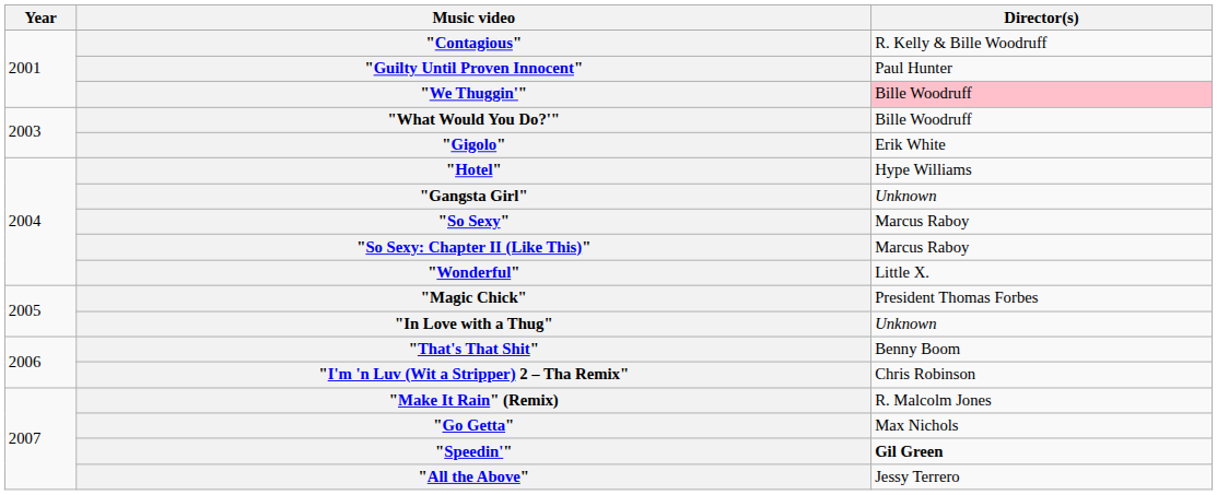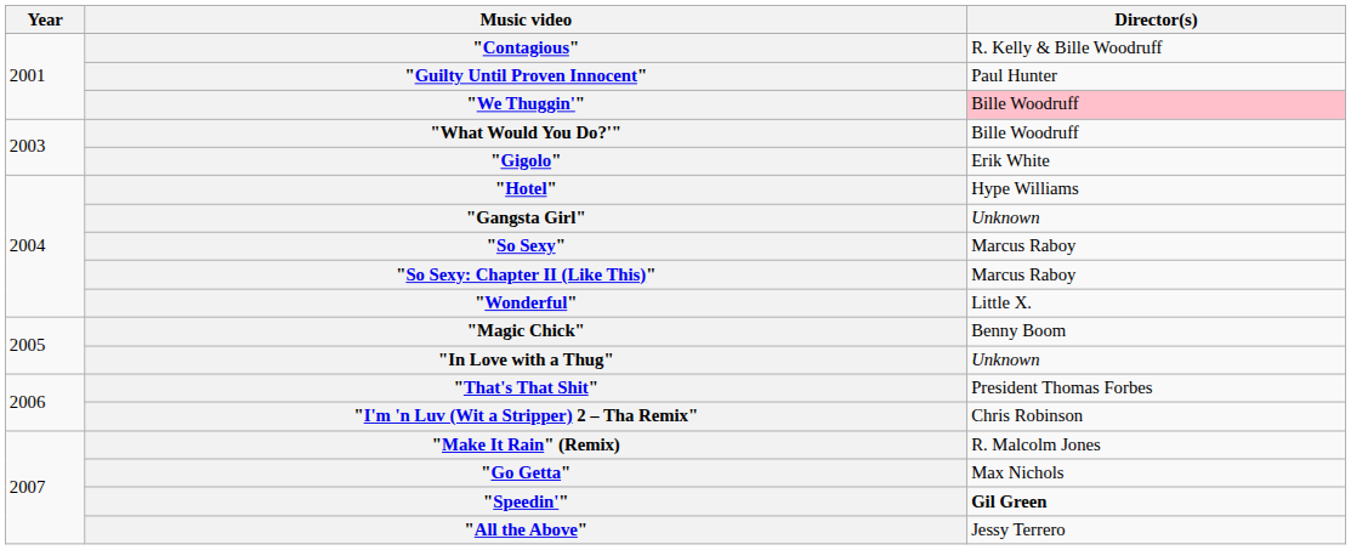"Magic Chick" | Director(s): President Thomas Forbes -> Benny Boom
"That's That Shit" | Director(s): Benny Boom -> President Thomas Forbes
